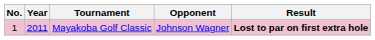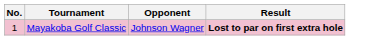- column: Year | 2011
